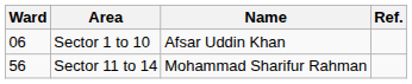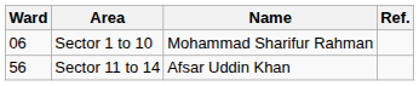Sector 1 to 10 | Name: Afsar Uddin Khan -> Mohammad Sharifur Rahman
Sector 11 to 14 | Name: Mohammad Sharifur Rahman -> Afsar Uddin Khan
